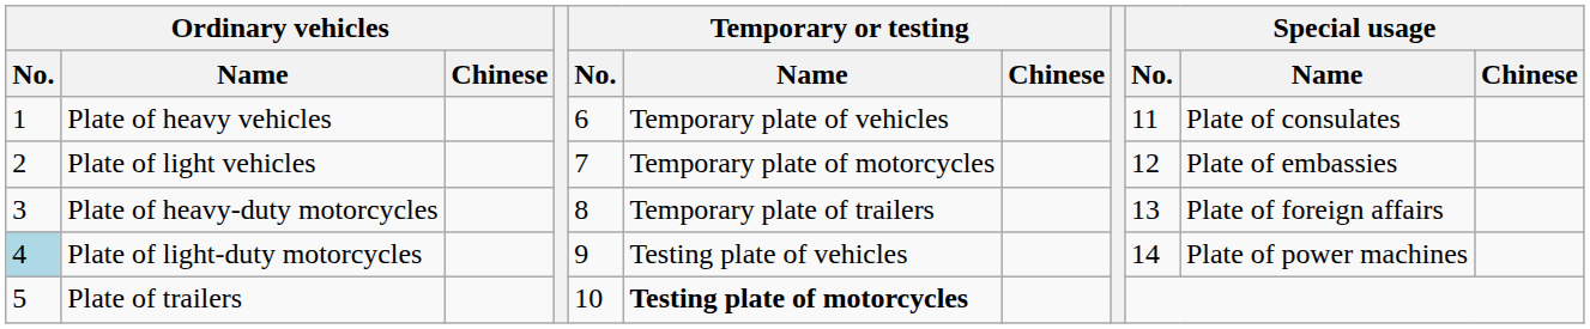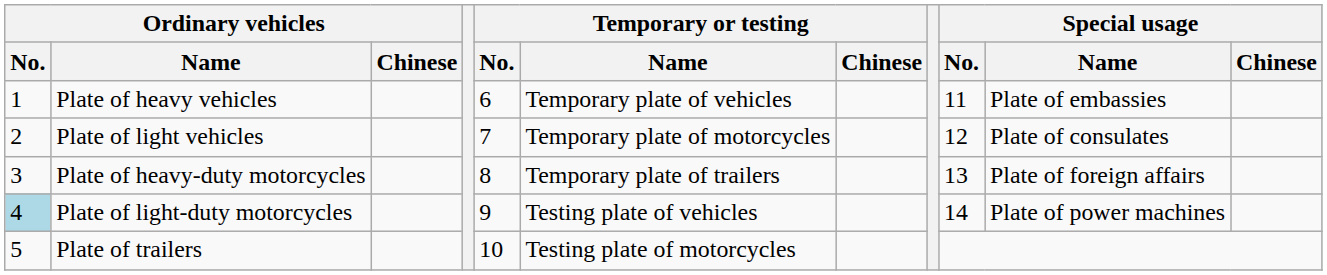Plate of heavy vehicles | Special usage / Name: Plate of consulates -> Plate of embassies
Plate of light vehicles | Special usage / Name: Plate of embassies -> Plate of consulates
Plate of trailers | Temporary or testing / Name: bold -> normal
